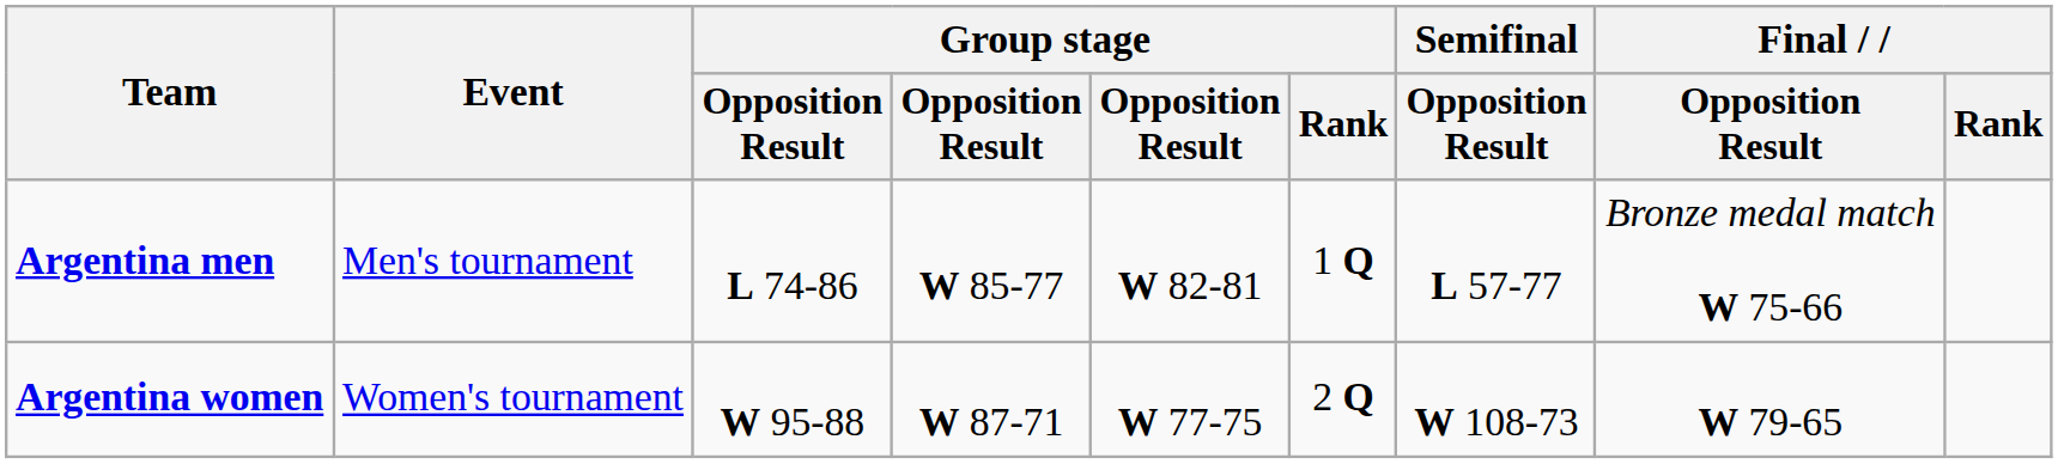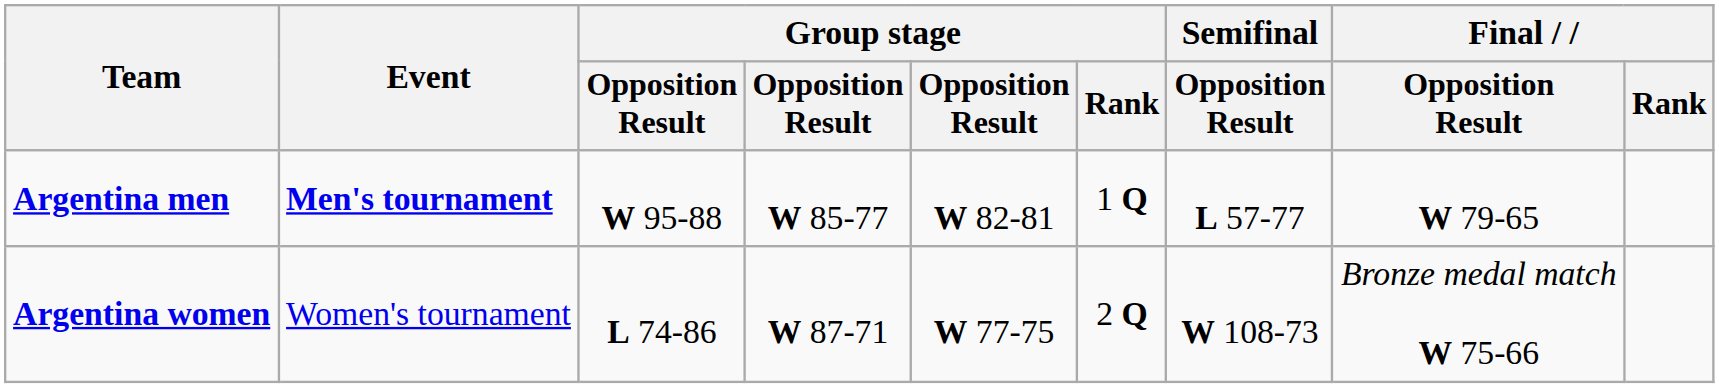Argentina men | Event: normal -> bold
Argentina men | column 3: L 74-86 -> W 95-88
Argentina men | Final / Opposition Result: Bronze medal match W 75-66 -> W 79-65
Argentina women | column 3: W 95-88 -> L 74-86
Argentina women | Final / Opposition Result: W 79-65 -> Bronze medal match W 75-66
